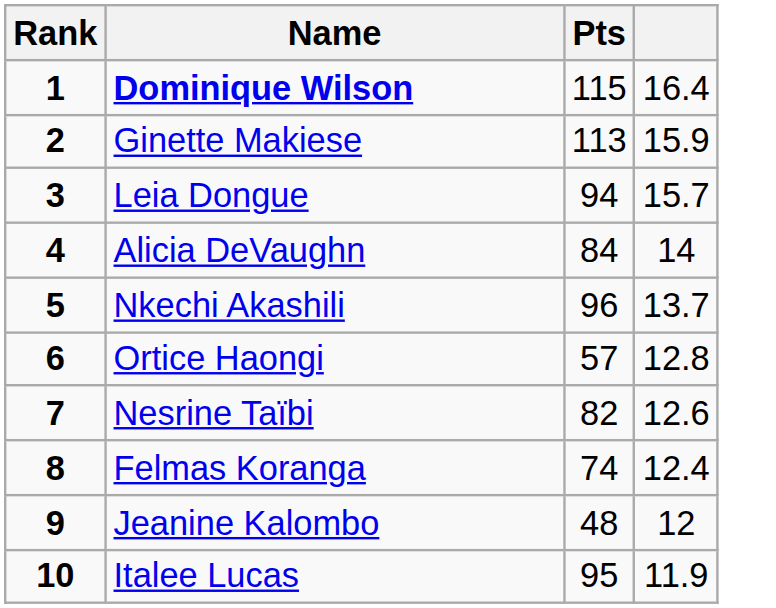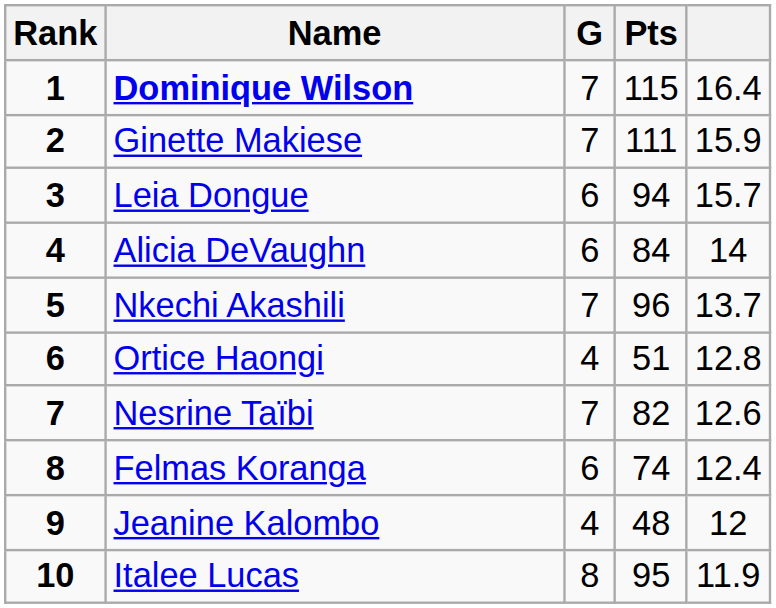+ column: G | 7 | 7 | 6 | 6 | 7 | 4 | 7 | 6 | 4 | 8
Ginette Makiese | Pts: 113 -> 111
Ortice Haongi | Pts: 57 -> 51
